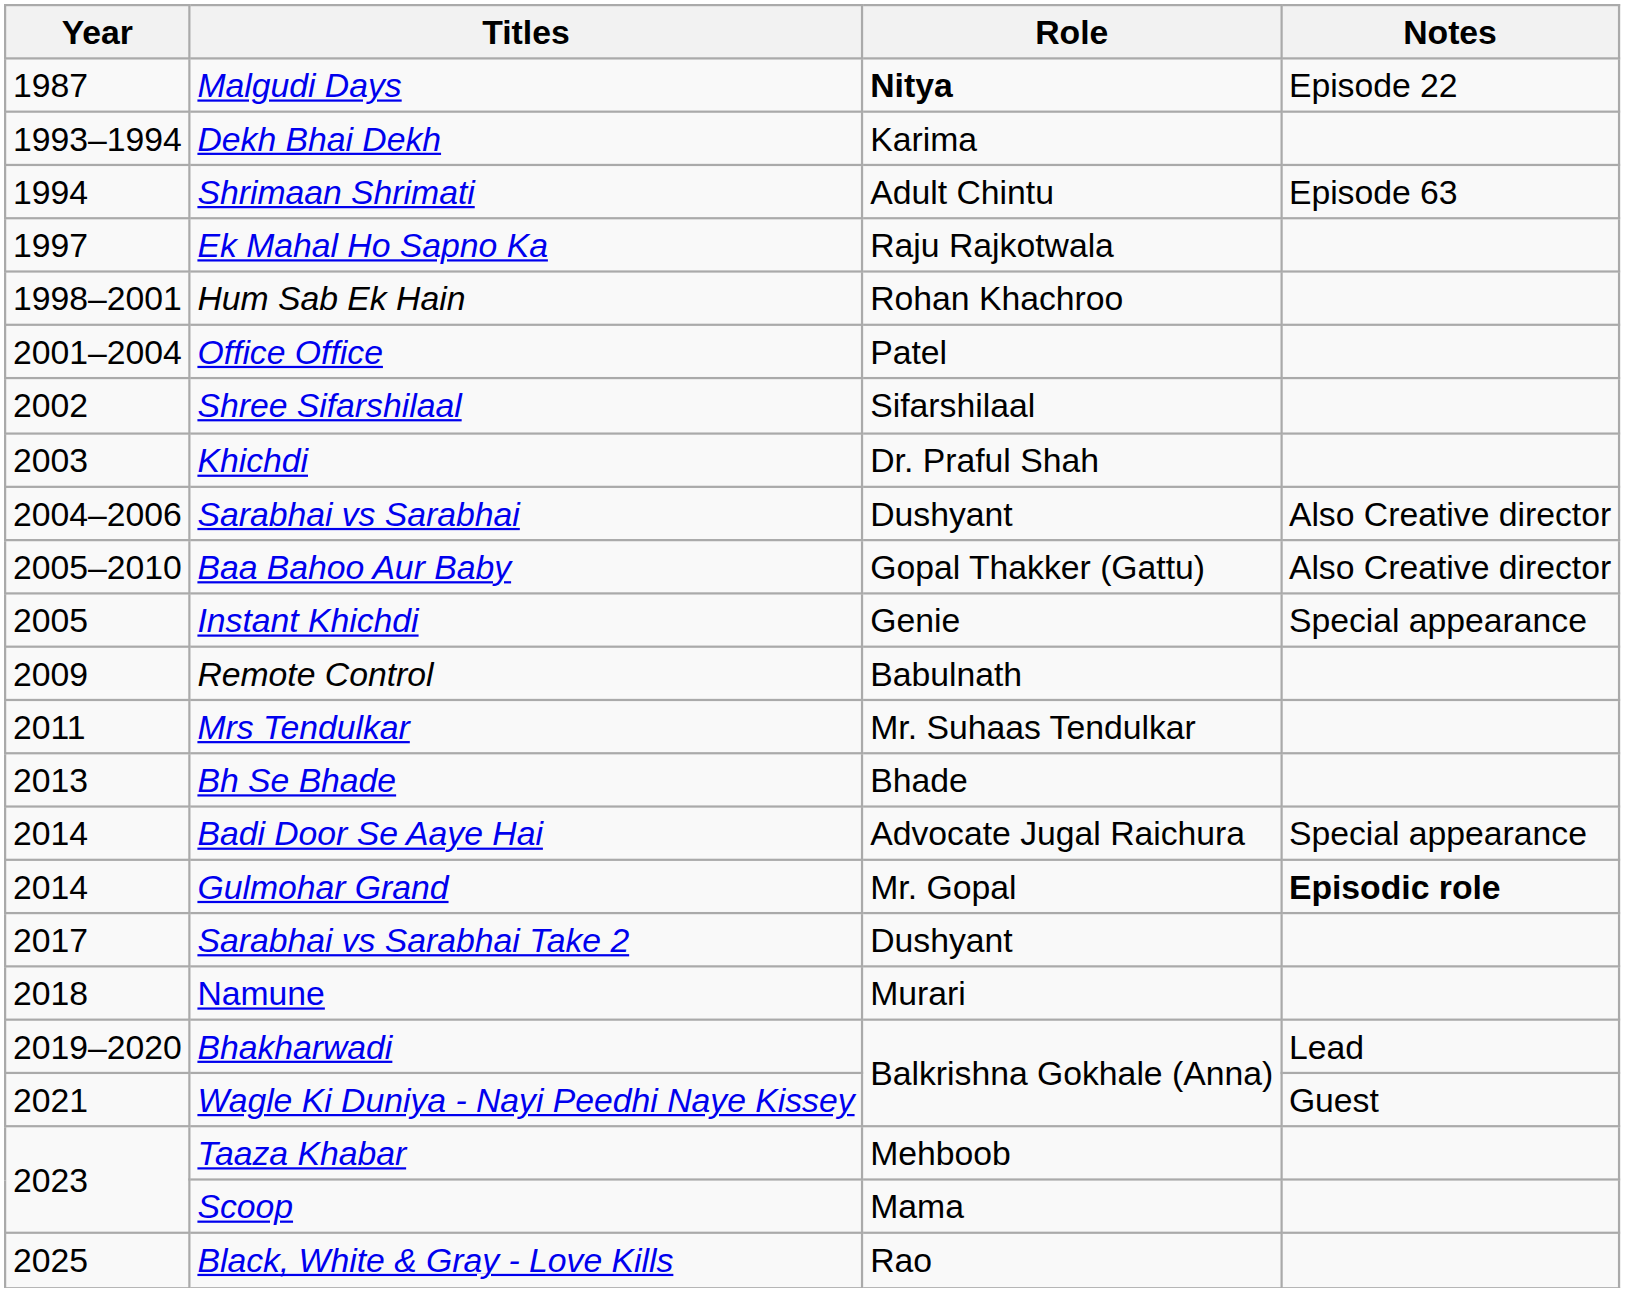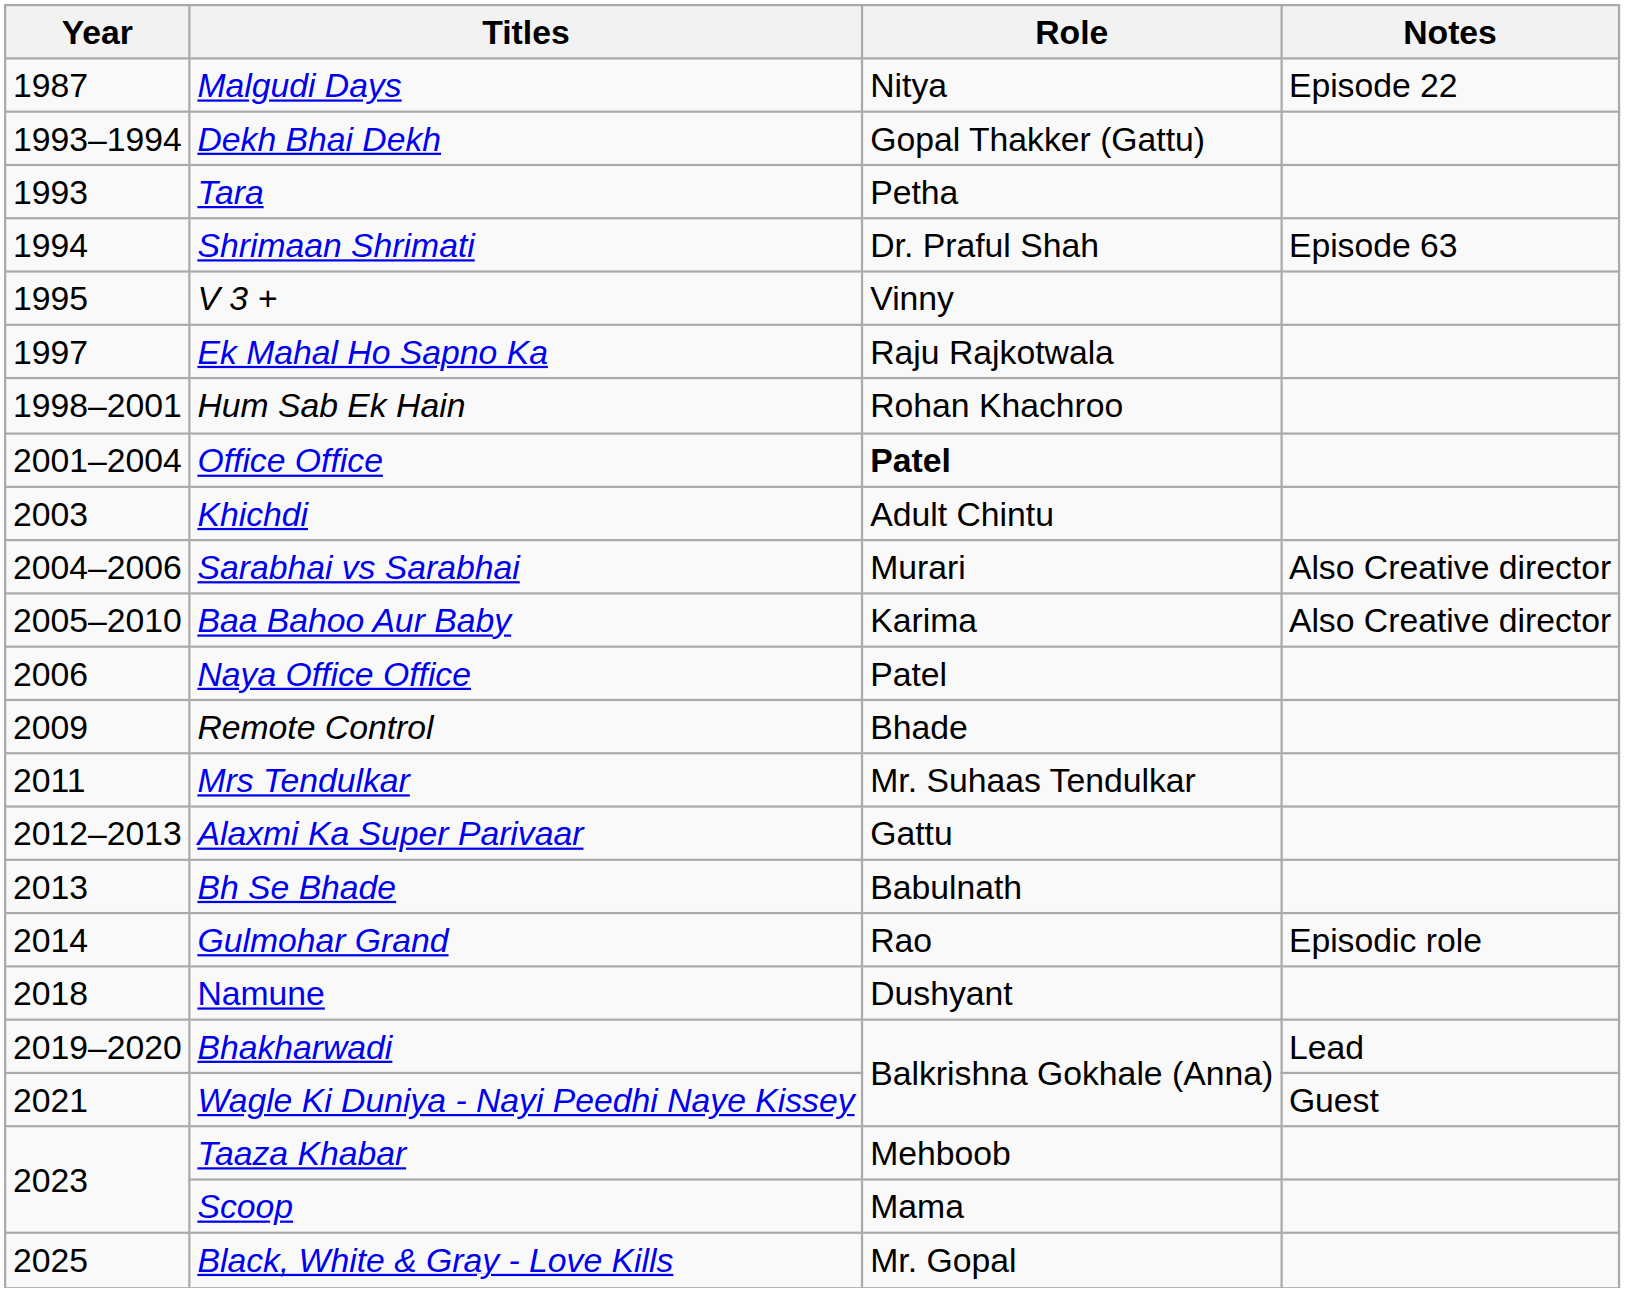Malgudi Days | Role: bold -> normal
Dekh Bhai Dekh | Role: Karima -> Gopal Thakker (Gattu)
+ row: 1993 | Tara | Petha
Shrimaan Shrimati | Role: Adult Chintu -> Dr. Praful Shah
+ row: 1995 | V 3 + | Vinny
Office Office | Role: normal -> bold
- row: 2002 | Shree Sifarshilaal | Sifarshilaal
Khichdi | Role: Dr. Praful Shah -> Adult Chintu
Sarabhai vs Sarabhai | Role: Dushyant -> Murari
Baa Bahoo Aur Baby | Role: Gopal Thakker (Gattu) -> Karima
- row: 2005 | Instant Khichdi | Genie | Special appearance
+ row: 2006 | Naya Office Office | Patel
Remote Control | Role: Babulnath -> Bhade
+ row: 2012–2013 | Alaxmi Ka Super Parivaar | Gattu
Bh Se Bhade | Role: Bhade -> Babulnath
- row: 2014 | Badi Door Se Aaye Hai | Advocate Jugal Raichura | Special appearance
Gulmohar Grand | Role: Mr. Gopal -> Rao
Gulmohar Grand | Notes: bold -> normal
- row: 2017 | Sarabhai vs Sarabhai Take 2 | Dushyant
Namune | Role: Murari -> Dushyant
Black, White & Gray - Love Kills | Role: Rao -> Mr. Gopal
